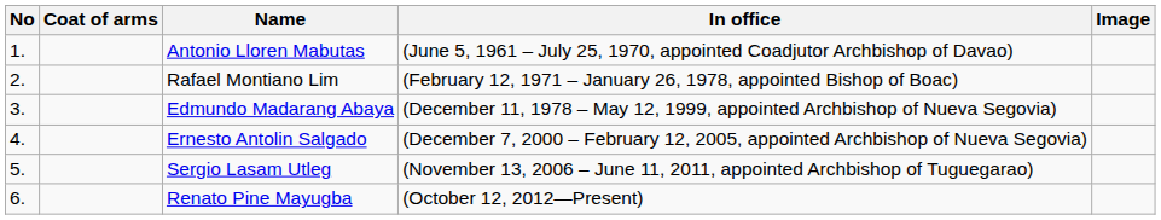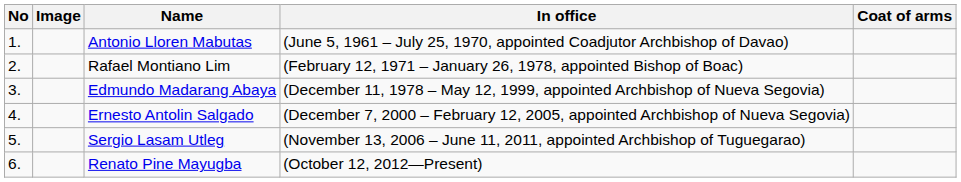columns swapped: Image <-> Coat of arms
